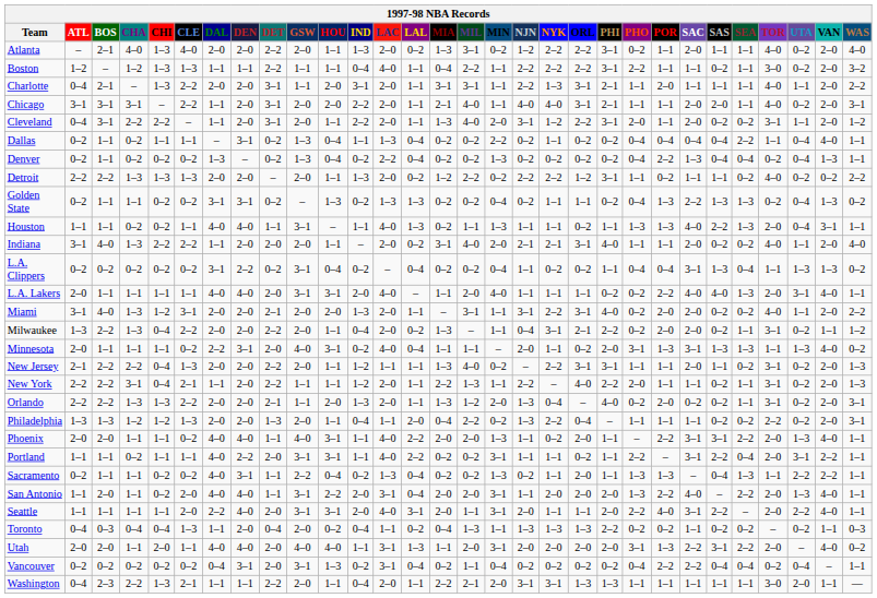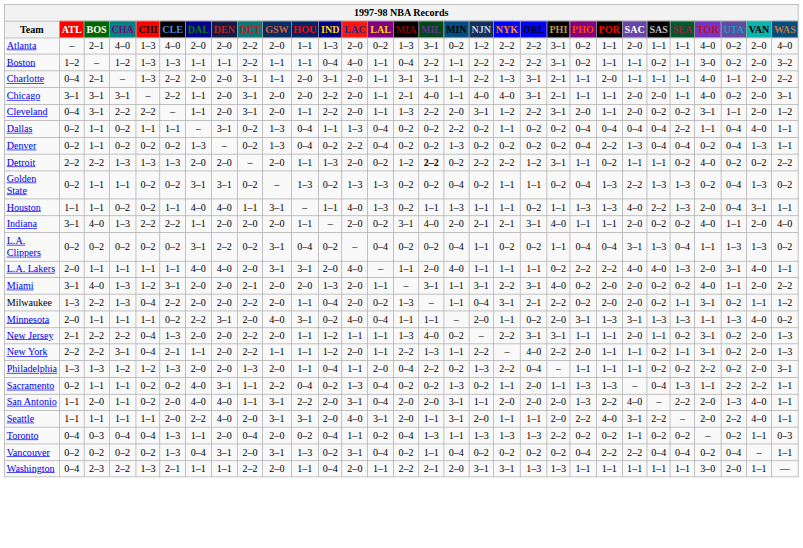Boston | PHO: 2–2 -> 0–2
Cleveland | MIL: 4–0 -> 2–2
Detroit | MIL: normal -> bold
L.A. Lakers | PHO: 0–2 -> 2–2
- row: Orlando | 2–2 | 2–2 | 1–3 | 1–3 | 2–2 | 2–0 | 2–0 | 2–1 | 1–1 | 2–0 | 1–3 | 2–0 | 1–1 | 1–3 | 1–2 | 2–0 | 1–3 | 0–4 | – | 4–0 | 0–2 | 2–0 | 0–2 | 0–2 | 1–1 | 3–1 | 0–2 | 2–0 | 3–1
- row: Phoenix | 2–0 | 2–0 | 1–1 | 1–1 | 0–2 | 4–0 | 4–0 | 1–1 | 4–0 | 3–1 | 1–1 | 4–0 | 2–2 | 2–0 | 2–0 | 1–3 | 1–1 | 0–2 | 2–0 | 1–1 | – | 2–2 | 3–1 | 3–1 | 2–2 | 2–0 | 1–3 | 4–0 | 1–1
- row: Portland | 1–1 | 1–1 | 0–2 | 1–1 | 1–1 | 4–0 | 2–2 | 2–0 | 3–1 | 3–1 | 1–1 | 4–0 | 2–2 | 0–2 | 0–2 | 3–1 | 1–1 | 1–1 | 0–2 | 1–1 | 2–2 | – | 3–1 | 2–2 | 0–4 | 2–0 | 3–1 | 2–2 | 1–1
- row: Utah | 2–0 | 2–0 | 1–1 | 2–0 | 1–1 | 4–0 | 4–0 | 2–0 | 4–0 | 4–0 | 1–1 | 3–1 | 1–3 | 1–1 | 2–0 | 3–1 | 2–0 | 2–0 | 2–0 | 2–0 | 3–1 | 1–3 | 2–2 | 3–1 | 2–2 | 2–0 | – | 4–0 | 0–2
Vancouver | CLE: 0–2 -> 1–3
